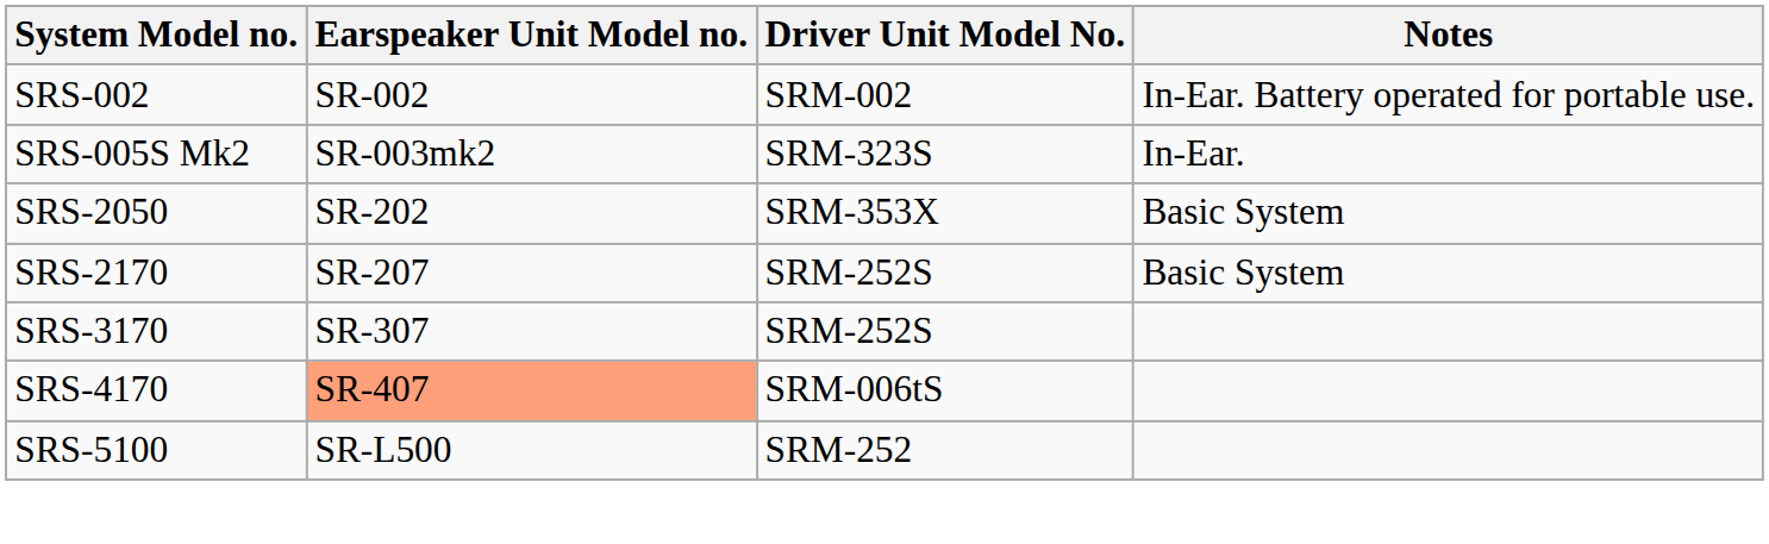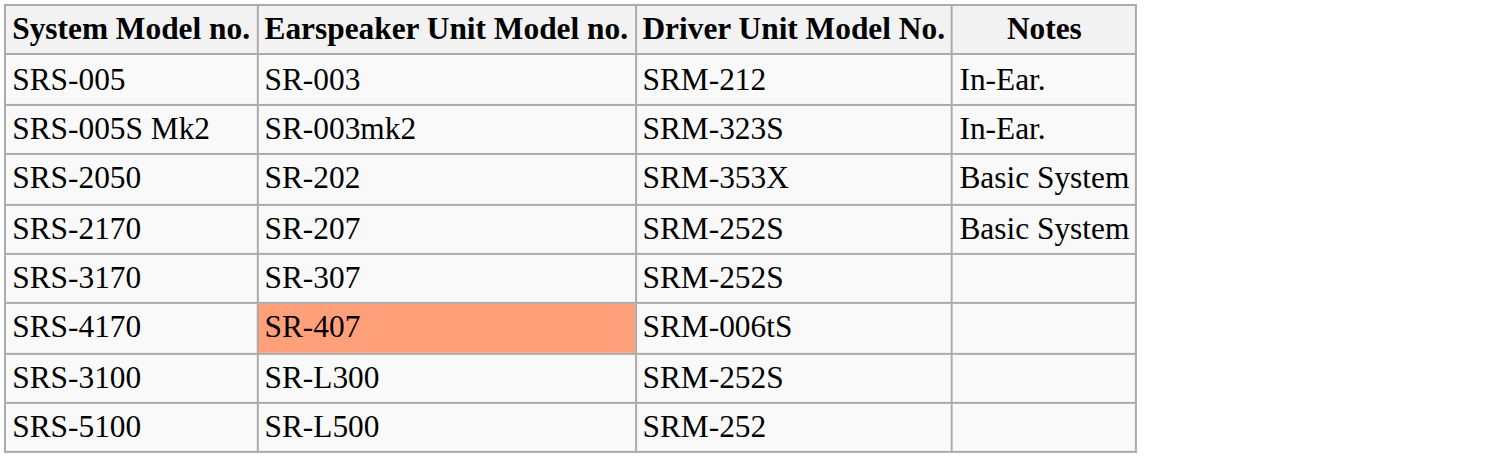- row: SRS-002 | SR-002 | SRM-002 | In-Ear. Battery operated for portable use.
+ row: SRS-005 | SR-003 | SRM-212 | In-Ear.
+ row: SRS-3100 | SR-L300 | SRM-252S
